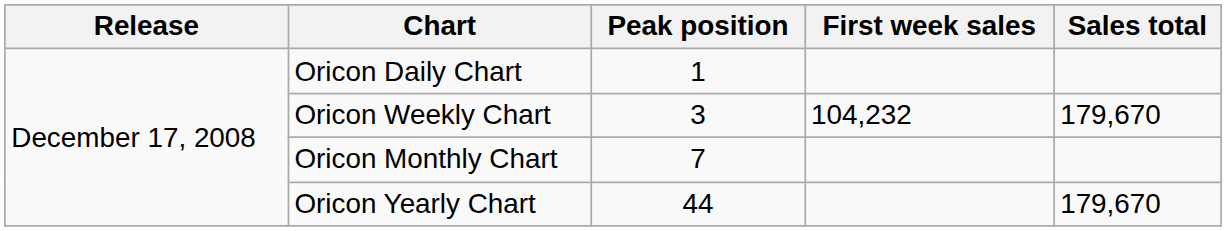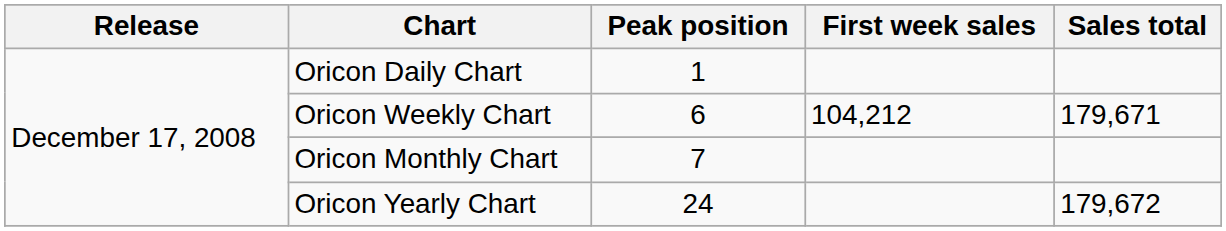Oricon Weekly Chart | Peak position: 3 -> 6
Oricon Weekly Chart | First week sales: 104,232 -> 104,212
Oricon Weekly Chart | Sales total: 179,670 -> 179,671
Oricon Yearly Chart | Peak position: 44 -> 24
Oricon Yearly Chart | Sales total: 179,670 -> 179,672
